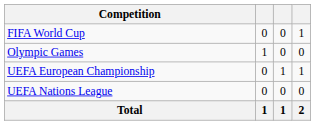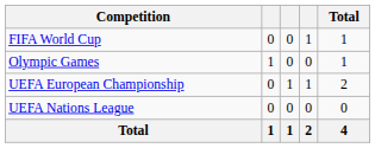+ column: Total | 1 | 1 | 2 | 0 | 4
